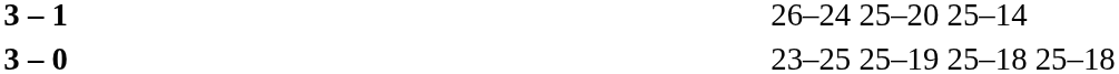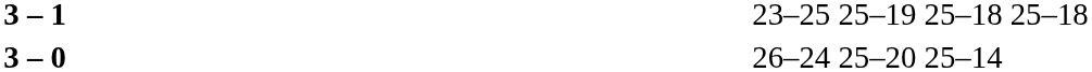3 – 1 | column 4: 26–24 25–20 25–14 -> 23–25 25–19 25–18 25–18
3 – 0 | column 4: 23–25 25–19 25–18 25–18 -> 26–24 25–20 25–14
